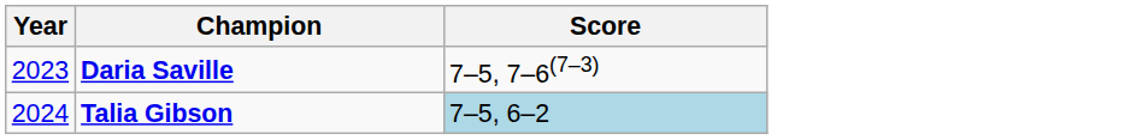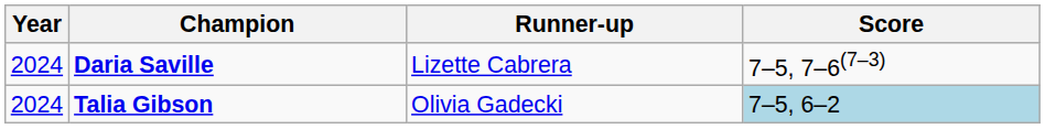+ column: Runner-up | Lizette Cabrera | Olivia Gadecki
Daria Saville | Year: 2023 -> 2024
